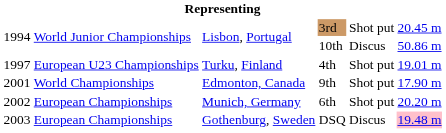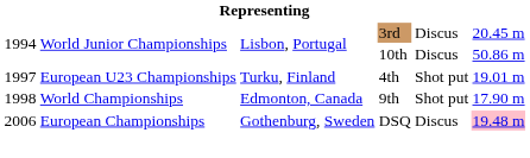3rd | column 5: Shot put -> Discus
9th | column 1: 2001 -> 1998
- row: 2002 | European Championships | Munich, Germany | 6th | Shot put | 20.20 m
DSQ | column 1: 2003 -> 2006
